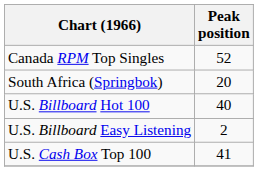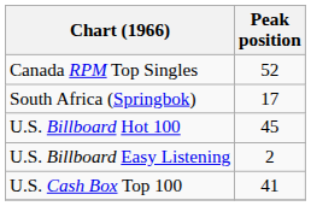South Africa (Springbok) | Peak position: 20 -> 17
U.S. Billboard Hot 100 | Peak position: 40 -> 45
